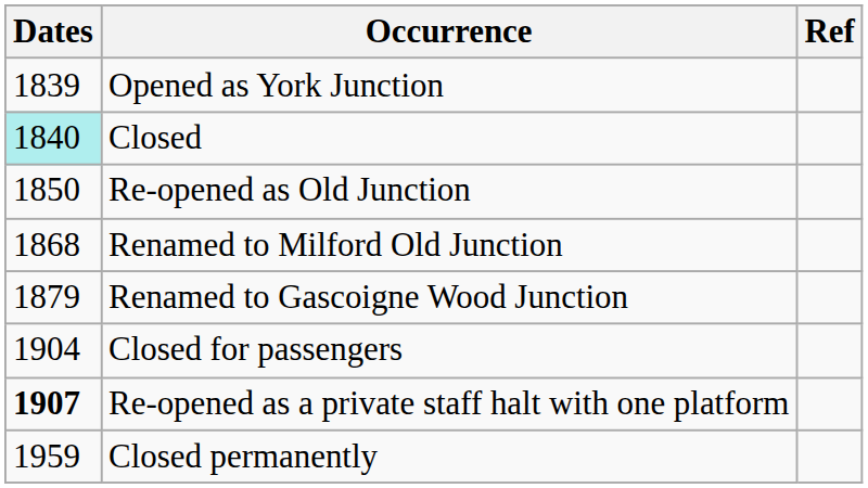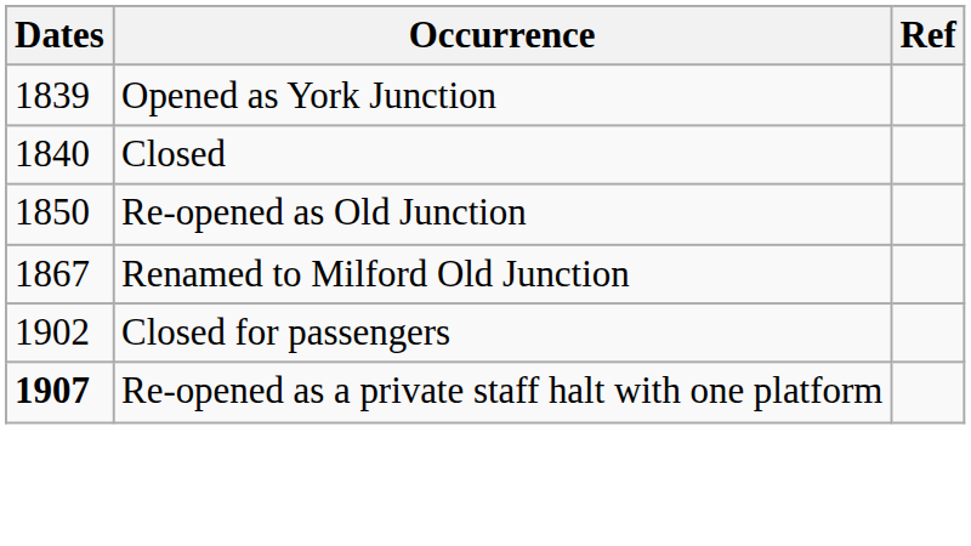Closed | Dates: paleturquoise background -> no background
Renamed to Milford Old Junction | Dates: 1868 -> 1867
- row: 1879 | Renamed to Gascoigne Wood Junction
Closed for passengers | Dates: 1904 -> 1902
- row: 1959 | Closed permanently
